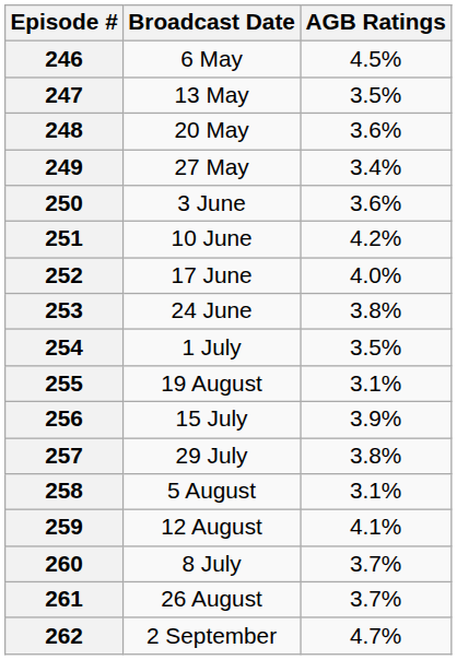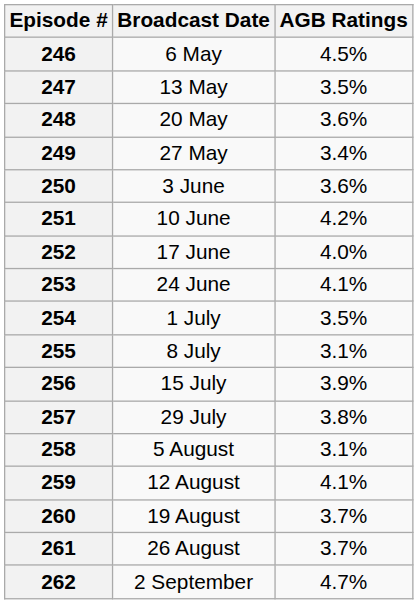253 | AGB Ratings: 3.8% -> 4.1%
255 | Broadcast Date: 19 August -> 8 July
260 | Broadcast Date: 8 July -> 19 August
